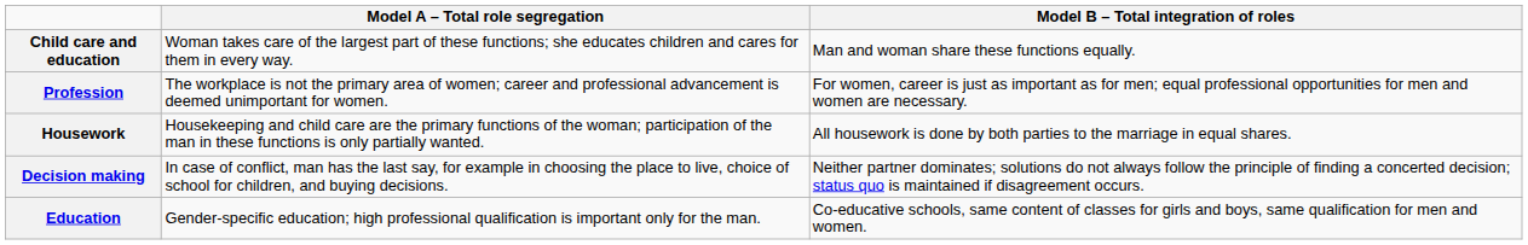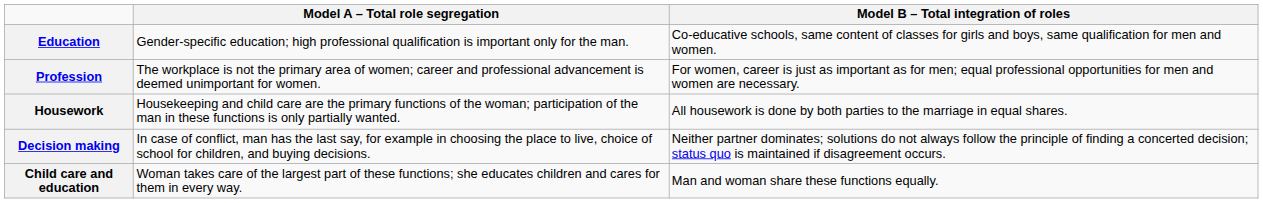rows swapped: Education <-> Child care and education
